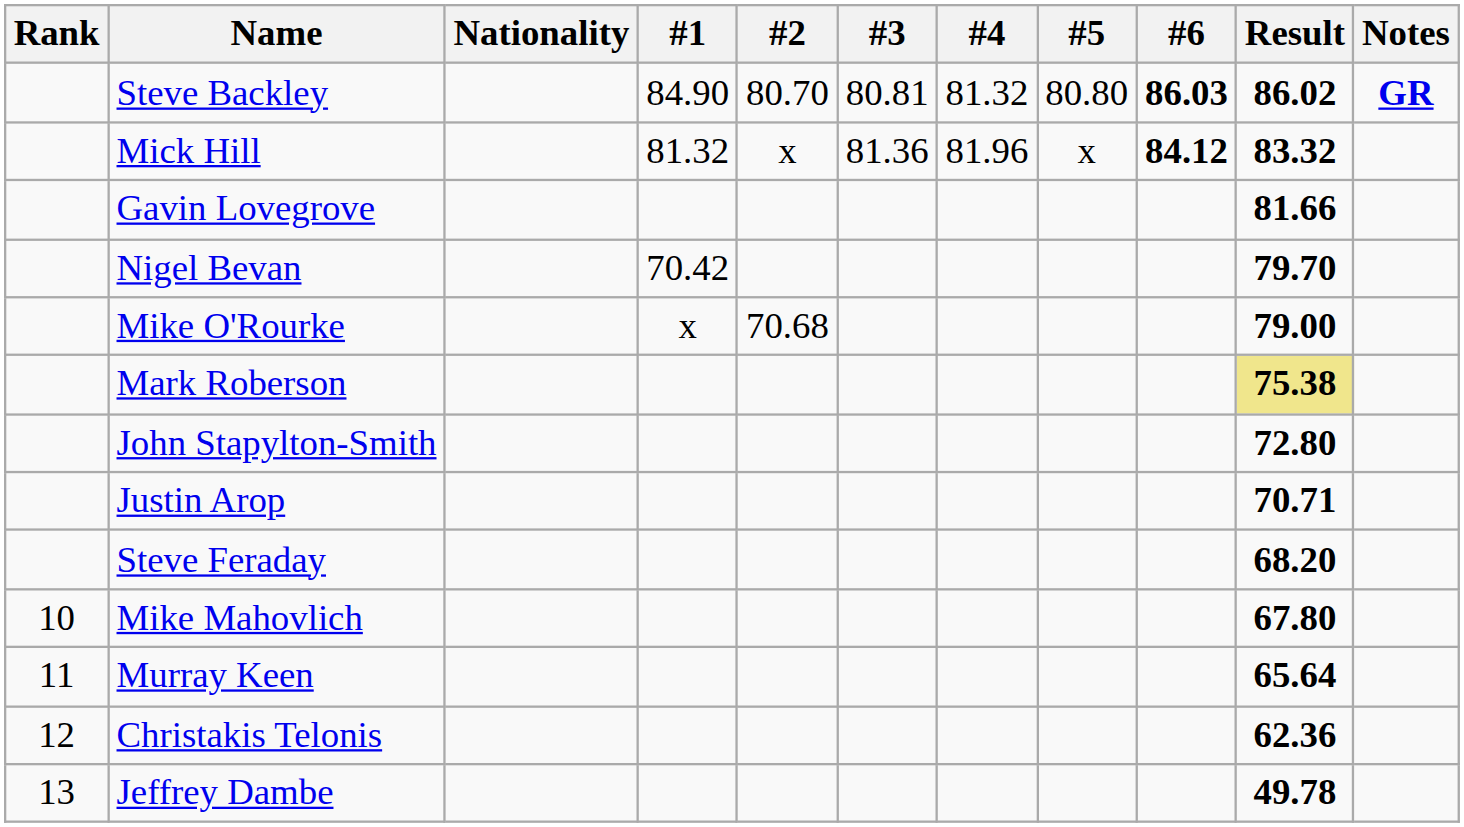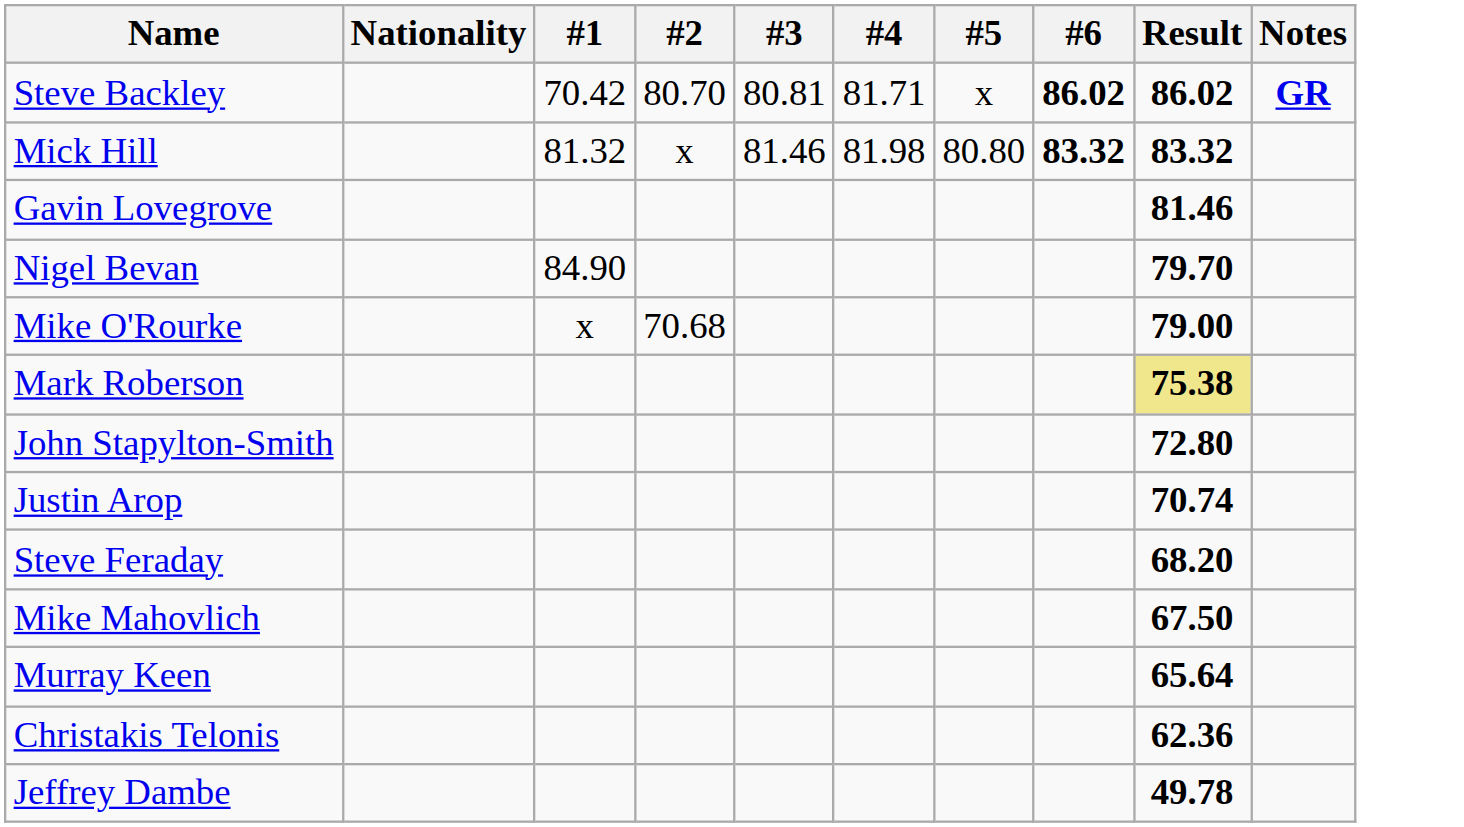- column: Rank | 10 | 11 | 12 | 13
Steve Backley | #1: 84.90 -> 70.42
Steve Backley | #4: 81.32 -> 81.71
Steve Backley | #5: 80.80 -> x
Steve Backley | #6: 86.03 -> 86.02
Mick Hill | #3: 81.36 -> 81.46
Mick Hill | #4: 81.96 -> 81.98
Mick Hill | #5: x -> 80.80
Mick Hill | #6: 84.12 -> 83.32
Gavin Lovegrove | Result: 81.66 -> 81.46
Nigel Bevan | #1: 70.42 -> 84.90
Justin Arop | Result: 70.71 -> 70.74
Mike Mahovlich | Result: 67.80 -> 67.50
